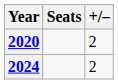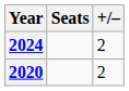rows swapped: 2020 <-> 2024
